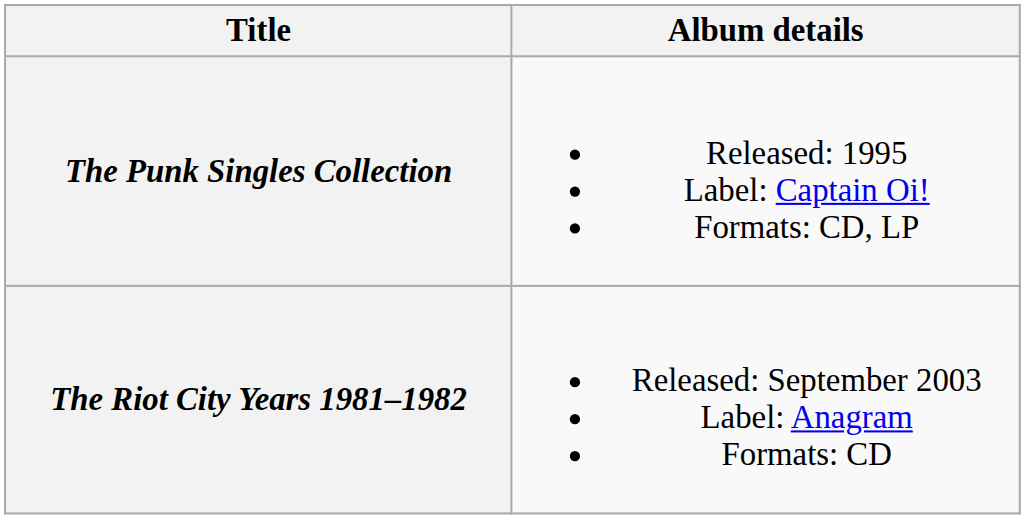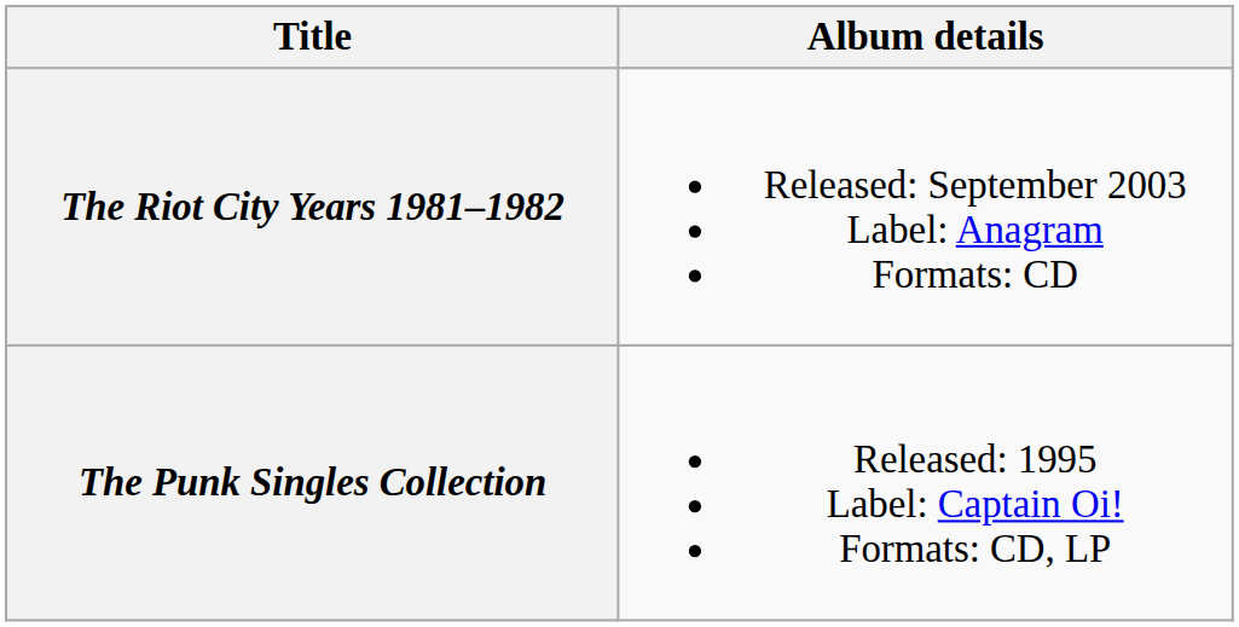rows swapped: The Punk Singles Collection <-> The Riot City Years 1981–1982
